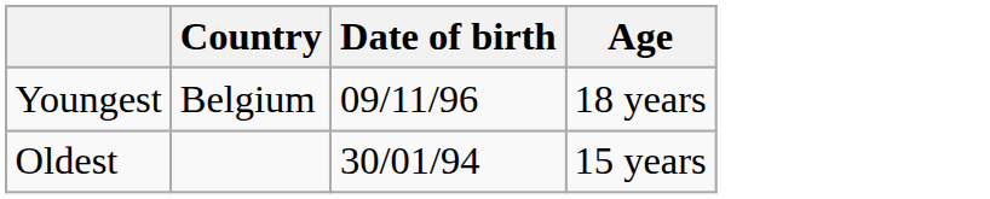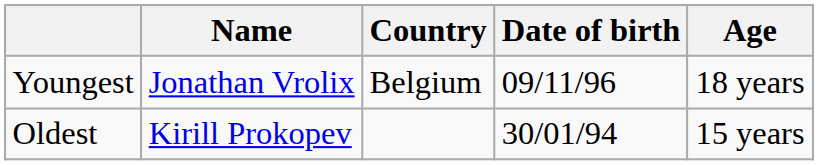+ column: Name | Jonathan Vrolix | Kirill Prokopev
